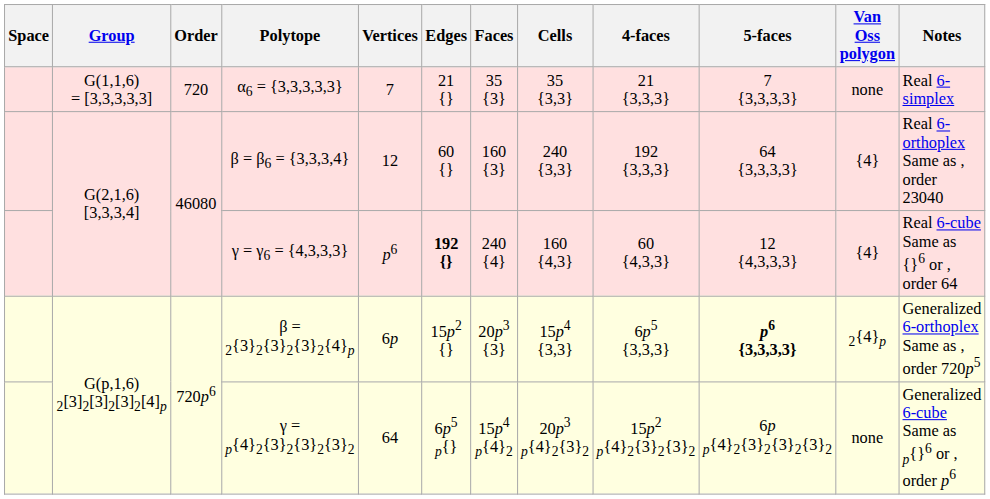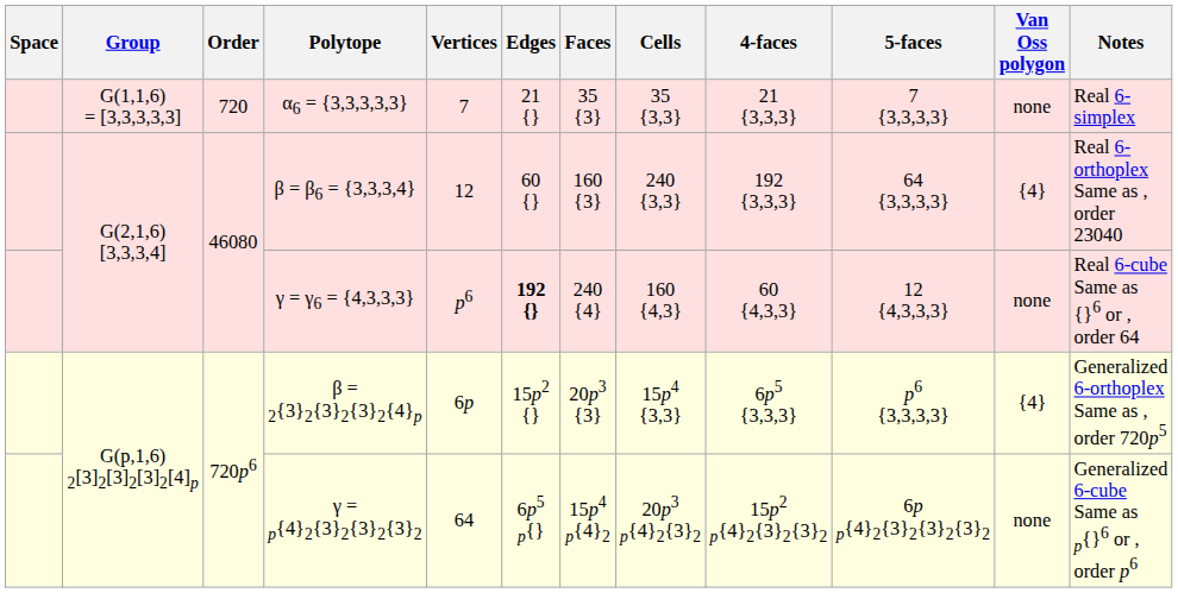γ = γ6 = {4,3,3,3} | Van Oss polygon: {4} -> none
β = 2{3}2{3}2{3}2{4}p | 5-faces: bold -> normal
β = 2{3}2{3}2{3}2{4}p | Van Oss polygon: 2{4}p -> {4}
